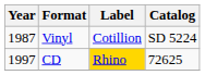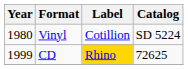Vinyl | Year: 1987 -> 1980
CD | Year: 1997 -> 1999
